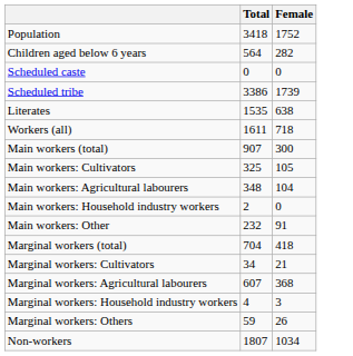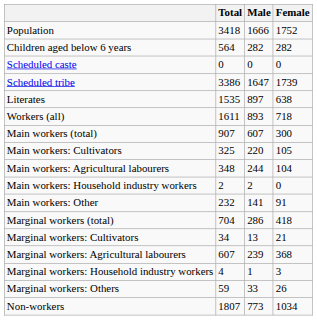+ column: Male | 1666 | 282 | 0 | 1647 | 897 | 893 | 607 | 220 | 244 | 2 | 141 | 286 | 13 | 239 | 1 | 33 | 773
